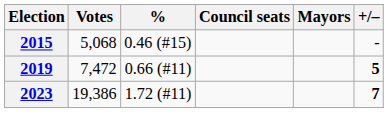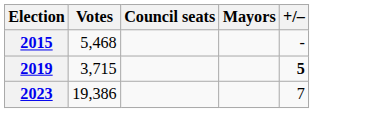- column: % | 0.46 (#15) | 0.66 (#11) | 1.72 (#11)
2015 | Votes: 5,068 -> 5,468
2019 | Votes: 7,472 -> 3,715
2023 | +/–: bold -> normal
